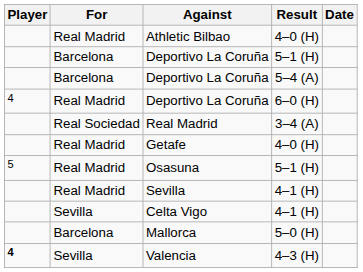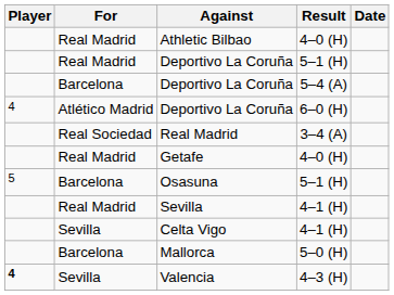Deportivo La Coruña / 5–1 (H) | For: Barcelona -> Real Madrid
Deportivo La Coruña / 6–0 (H) | For: Real Madrid -> Atlético Madrid
Osasuna | For: Real Madrid -> Barcelona
